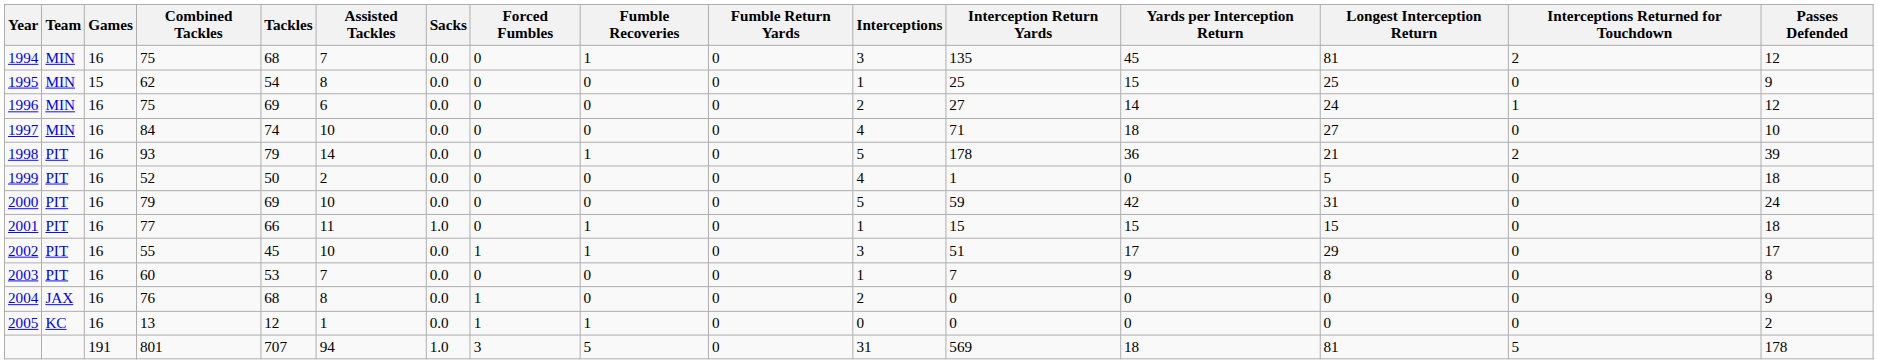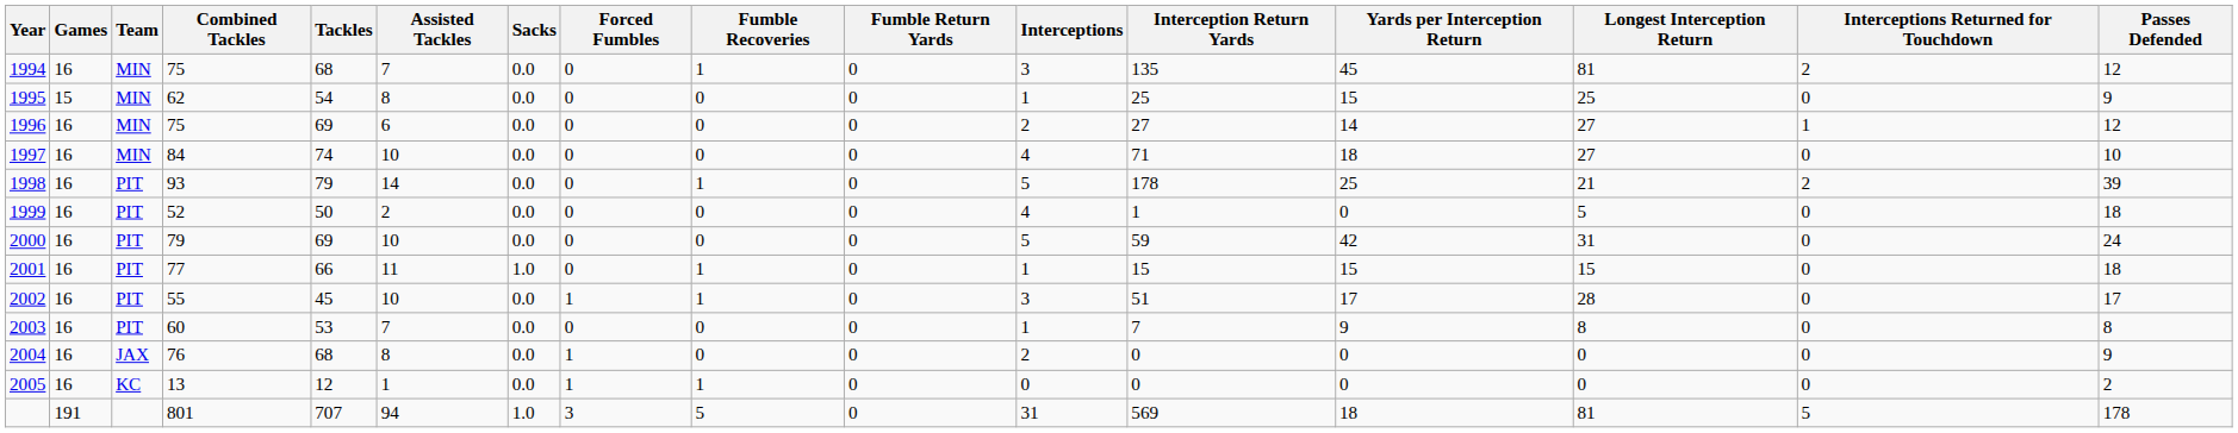columns swapped: Team <-> Games
1996 | Longest Interception Return: 24 -> 27
1998 | Yards per Interception Return: 36 -> 25
2002 | Longest Interception Return: 29 -> 28
